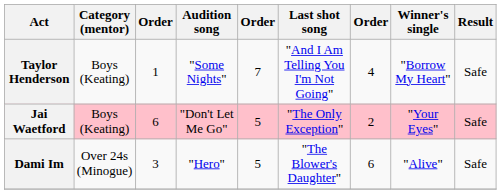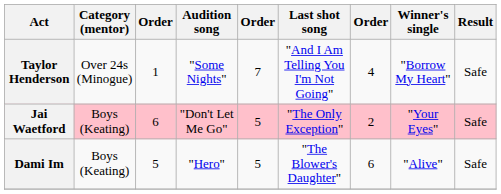Taylor Henderson | Category (mentor): Boys (Keating) -> Over 24s (Minogue)
Dami Im | Category (mentor): Over 24s (Minogue) -> Boys (Keating)
Dami Im | column 3: 3 -> 5
